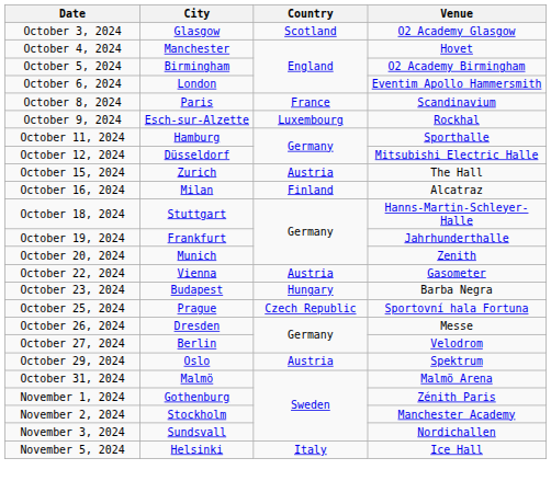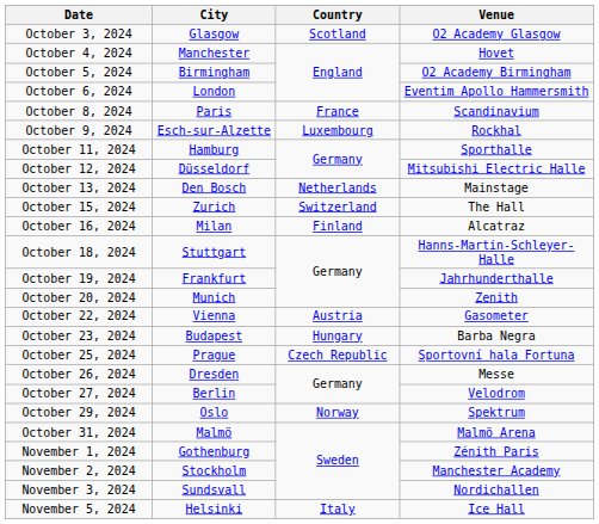+ row: October 13, 2024 | Den Bosch | Netherlands | Mainstage
October 15, 2024 | Country: Austria -> Switzerland
October 29, 2024 | Country: Austria -> Norway
